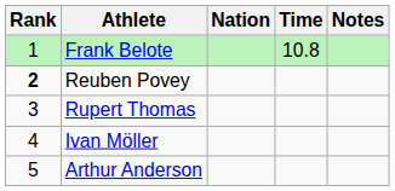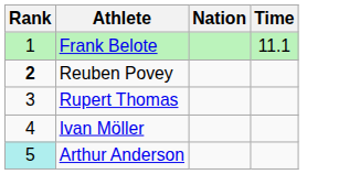- column: Notes
Frank Belote | Time: 10.8 -> 11.1
Arthur Anderson | Rank: no background -> paleturquoise background
